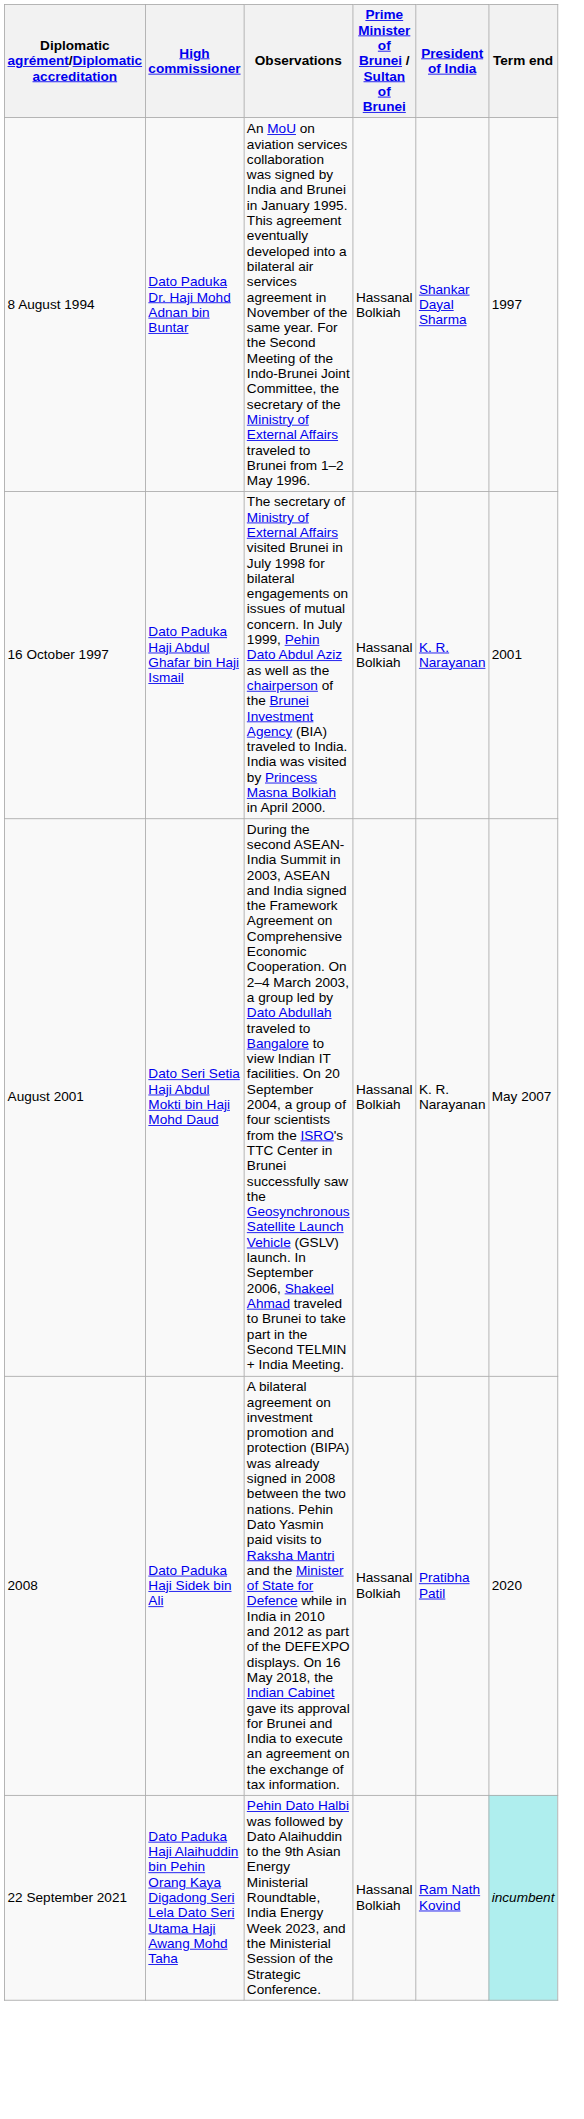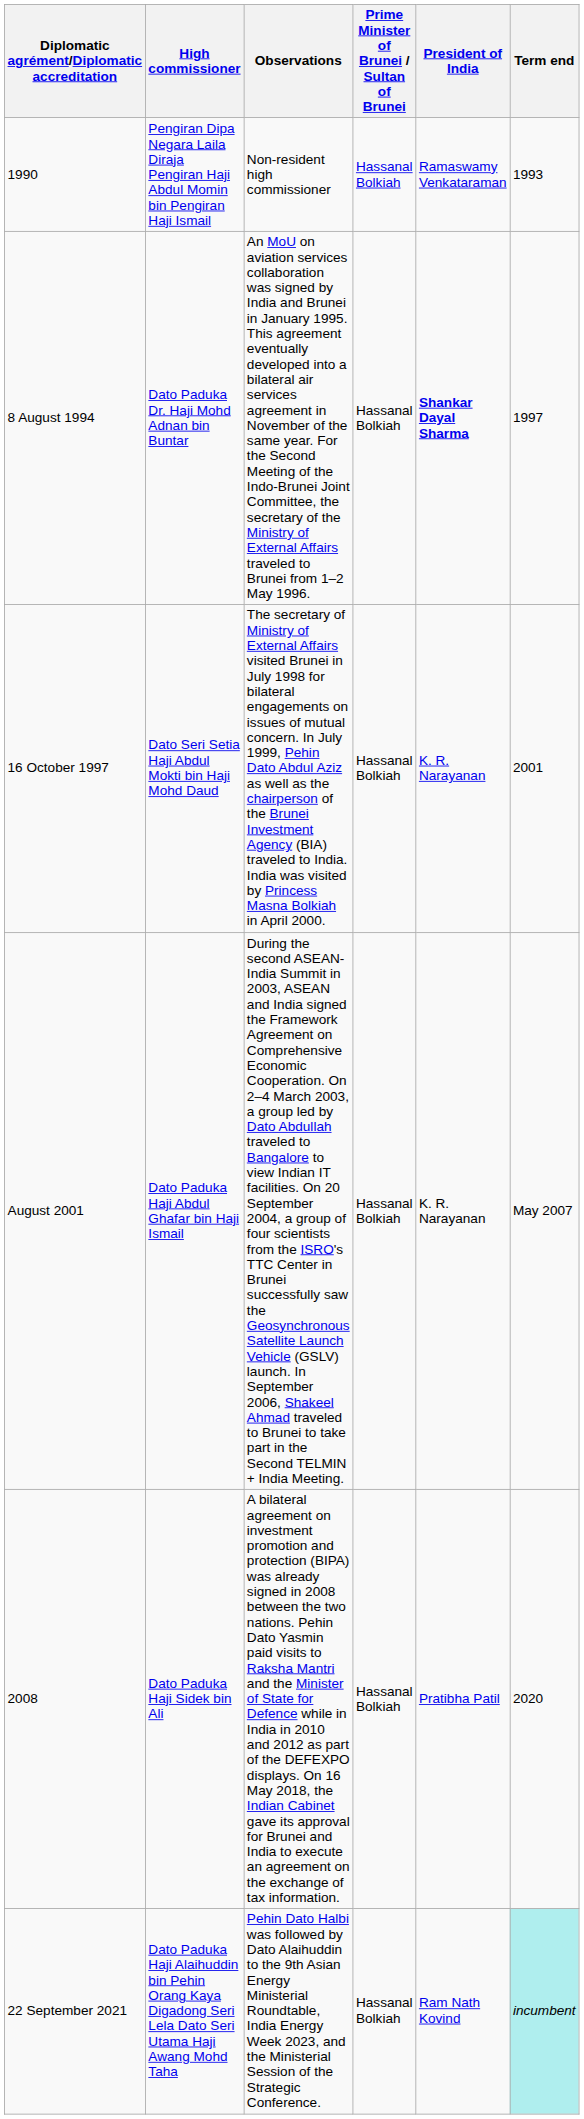+ row: 1990 | Pengiran Dipa Negara Laila Diraja Pengiran Haji Abdul Momin bin Pengiran Haji Ismail | Non-resident high commissioner | Hassanal Bolkiah | Ramaswamy Venkataraman | 1993
8 August 1994 | President of India: normal -> bold
16 October 1997 | High commissioner: Dato Paduka Haji Abdul Ghafar bin Haji Ismail -> Dato Seri Setia Haji Abdul Mokti bin Haji Mohd Daud
August 2001 | High commissioner: Dato Seri Setia Haji Abdul Mokti bin Haji Mohd Daud -> Dato Paduka Haji Abdul Ghafar bin Haji Ismail
